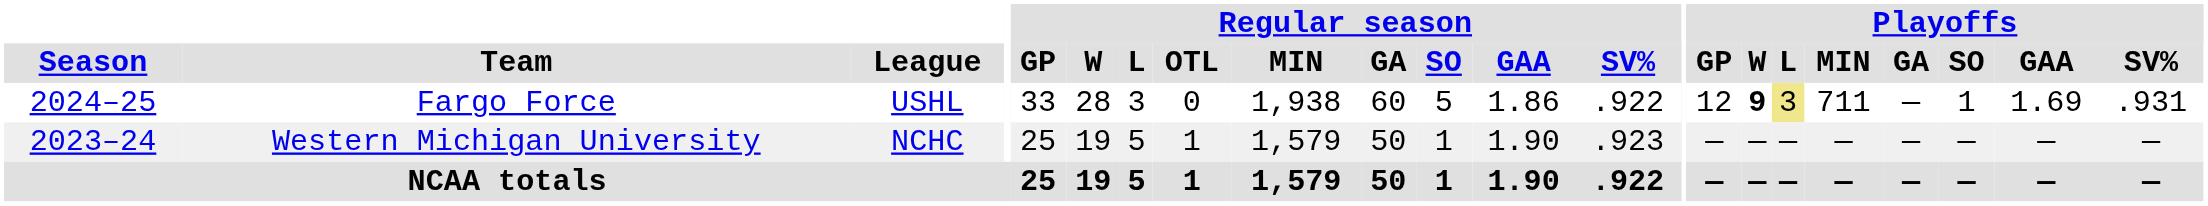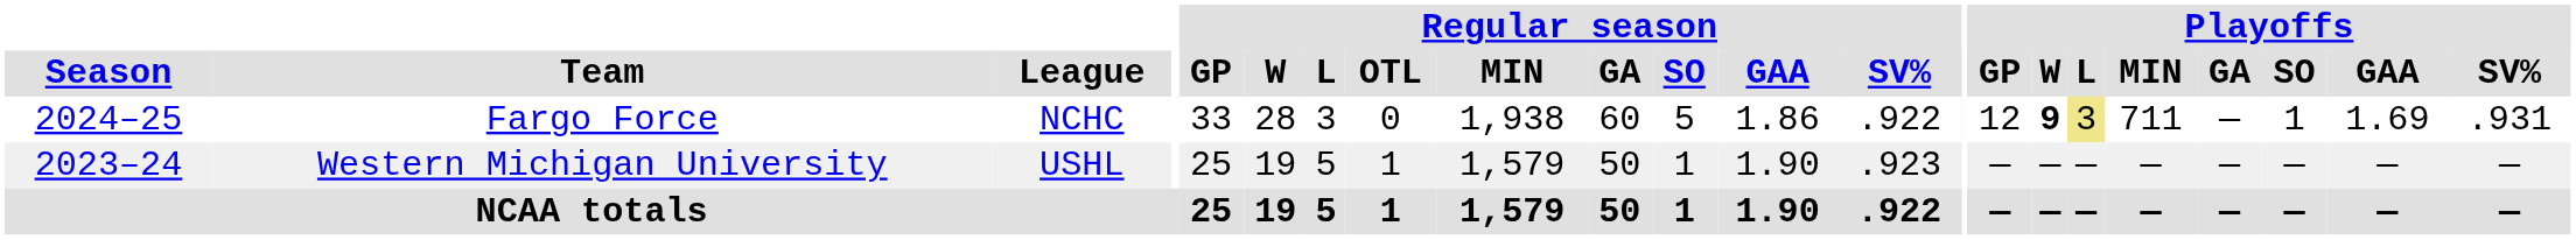Fargo Force | League: USHL -> NCHC
Western Michigan University | League: NCHC -> USHL
